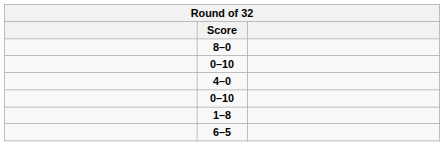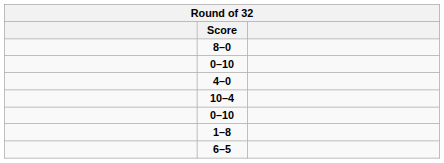+ row: 10–4
